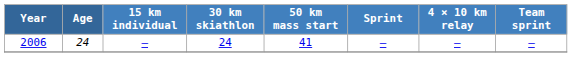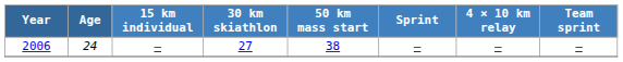2006 | 30 km skiathlon: 24 -> 27
2006 | 50 km mass start: 41 -> 38
